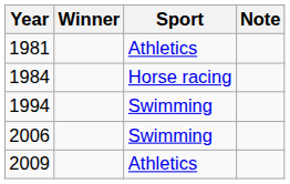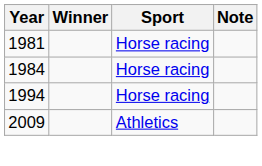1981 | Sport: Athletics -> Horse racing
1994 | Sport: Swimming -> Horse racing
- row: 2006 | Swimming
